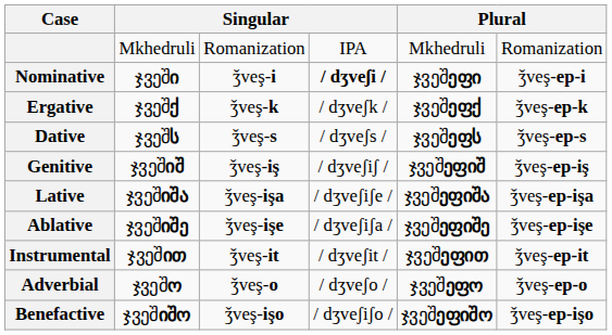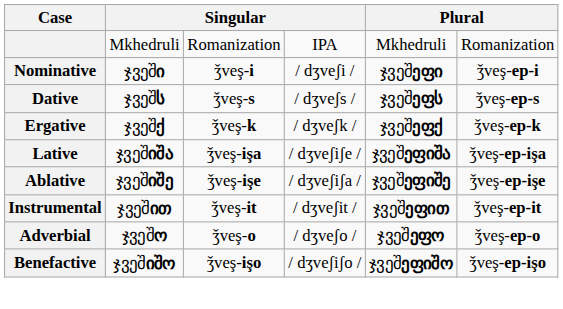Nominative | column 4: bold -> normal
rows swapped: Ergative <-> Dative
- row: Genitive | ჯვეშიშ | ǯveş-iş | / dʒveʃiʃ / | ჯვეშეფიშ | ǯveş-ep-iş
